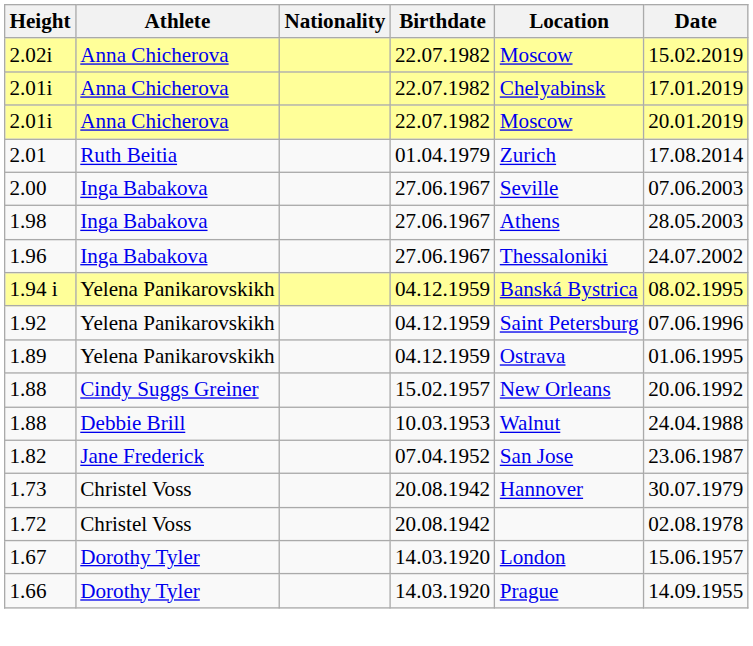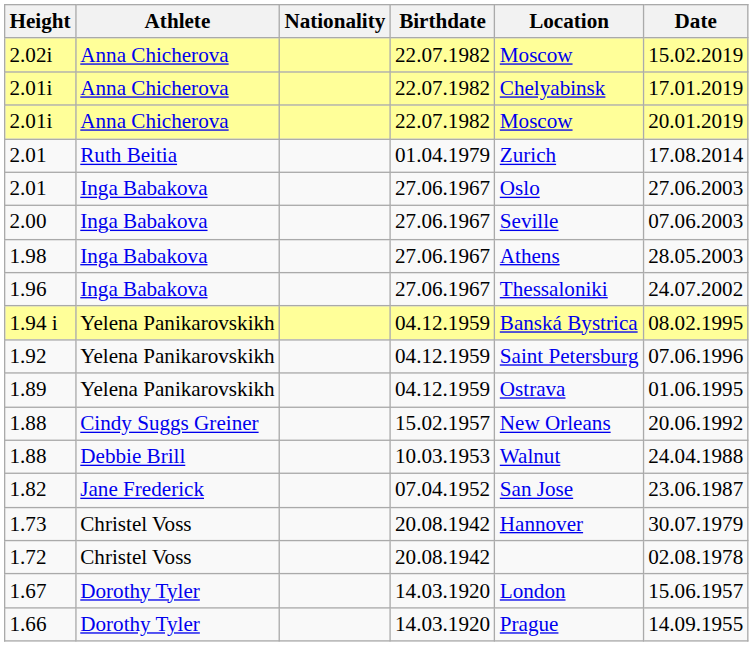+ row: 2.01 | Inga Babakova | 27.06.1967 | Oslo | 27.06.2003
